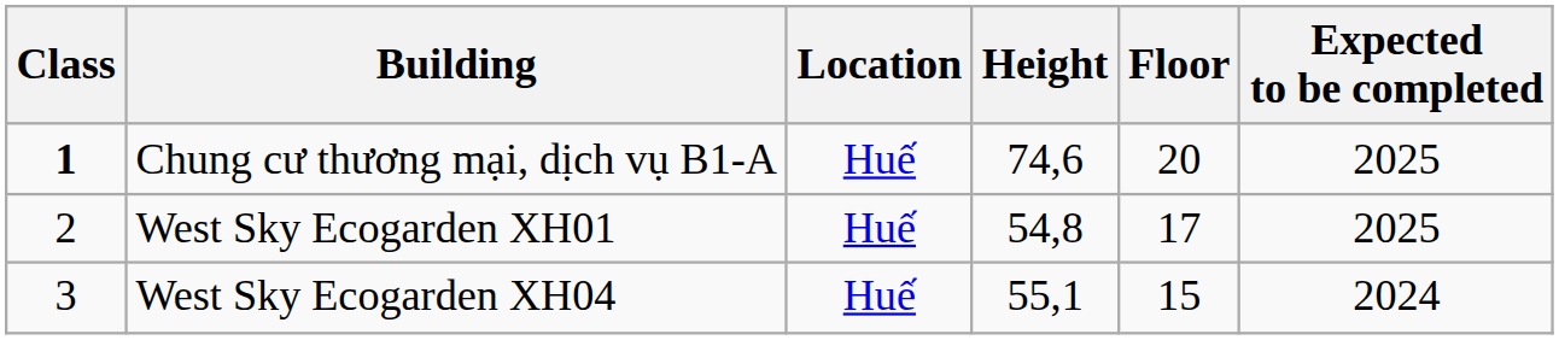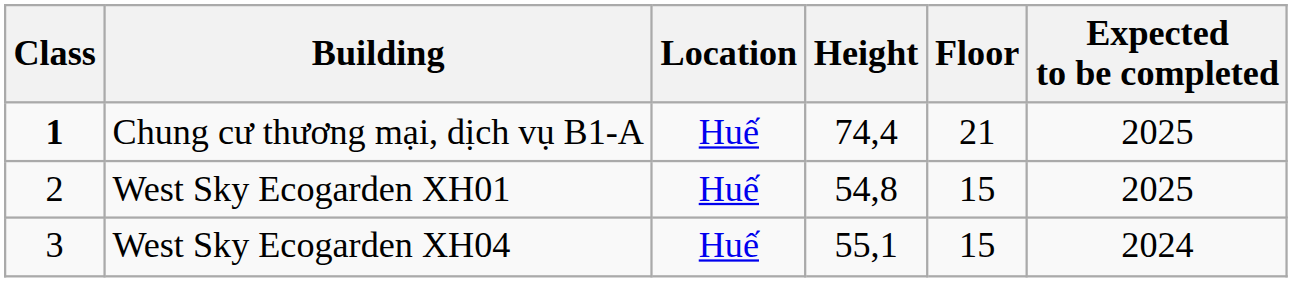Chung cư thương mại, dịch vụ B1-A | Height: 74,6 -> 74,4
Chung cư thương mại, dịch vụ B1-A | Floor: 20 -> 21
West Sky Ecogarden XH01 | Floor: 17 -> 15
